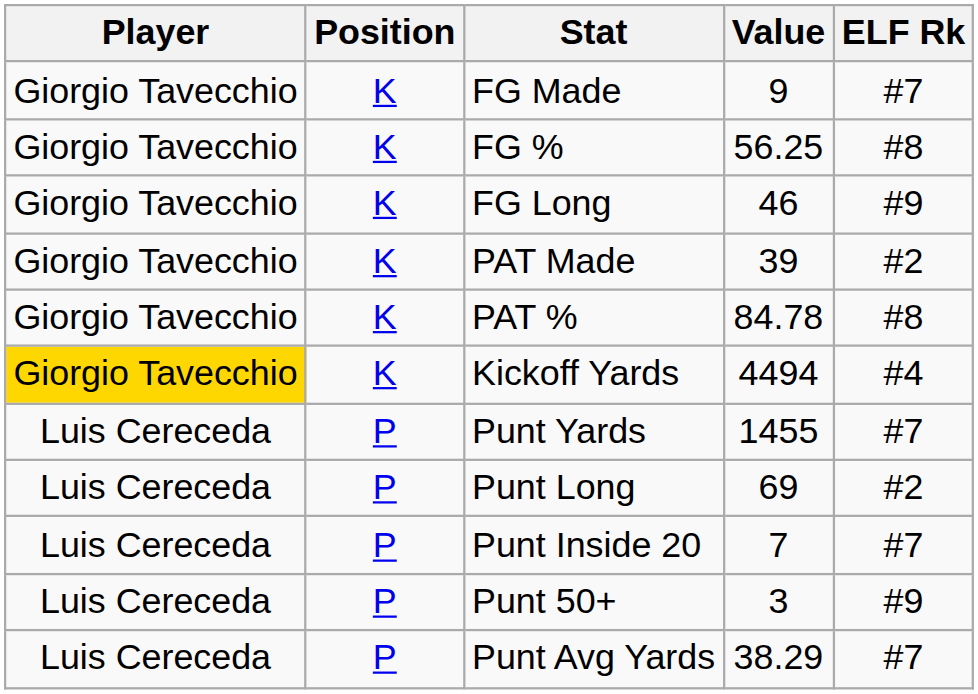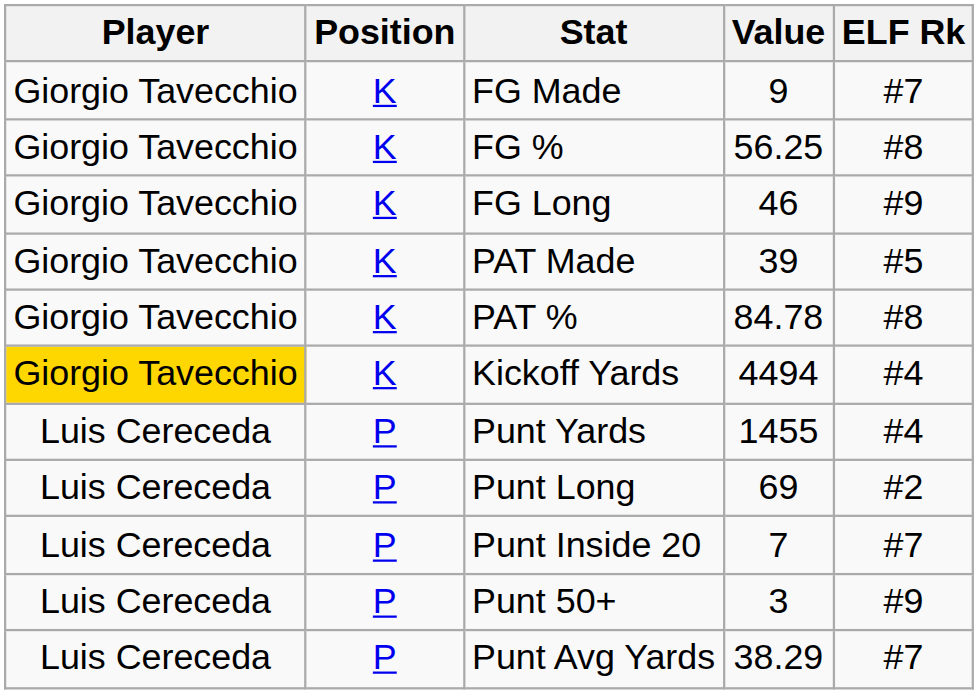PAT Made | ELF Rk: #2 -> #5
Punt Yards | ELF Rk: #7 -> #4
